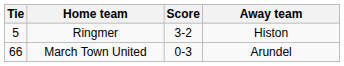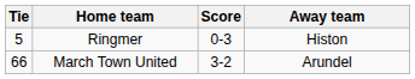Ringmer | Score: 3-2 -> 0-3
March Town United | Score: 0-3 -> 3-2
